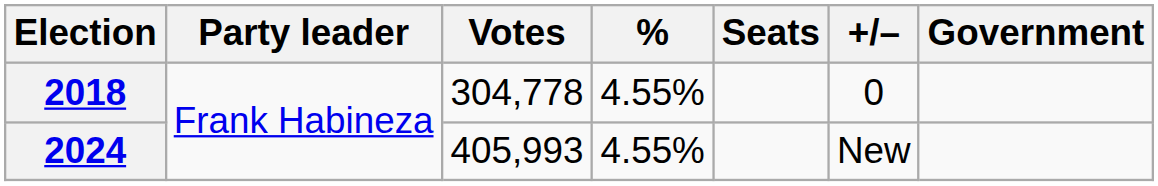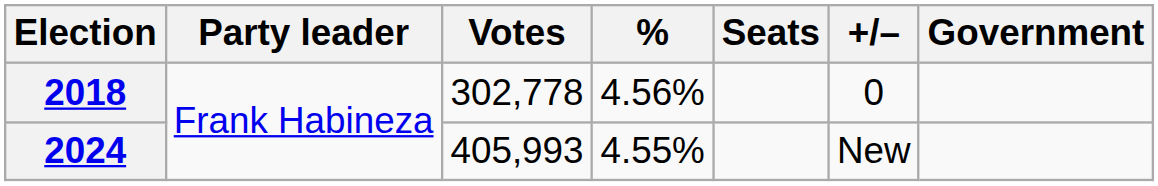2018 | Votes: 304,778 -> 302,778
2018 | %: 4.55% -> 4.56%
